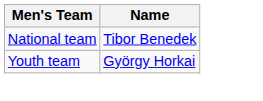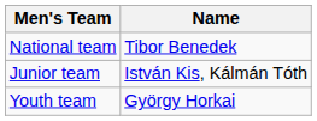+ row: Junior team | István Kis, Kálmán Tóth
